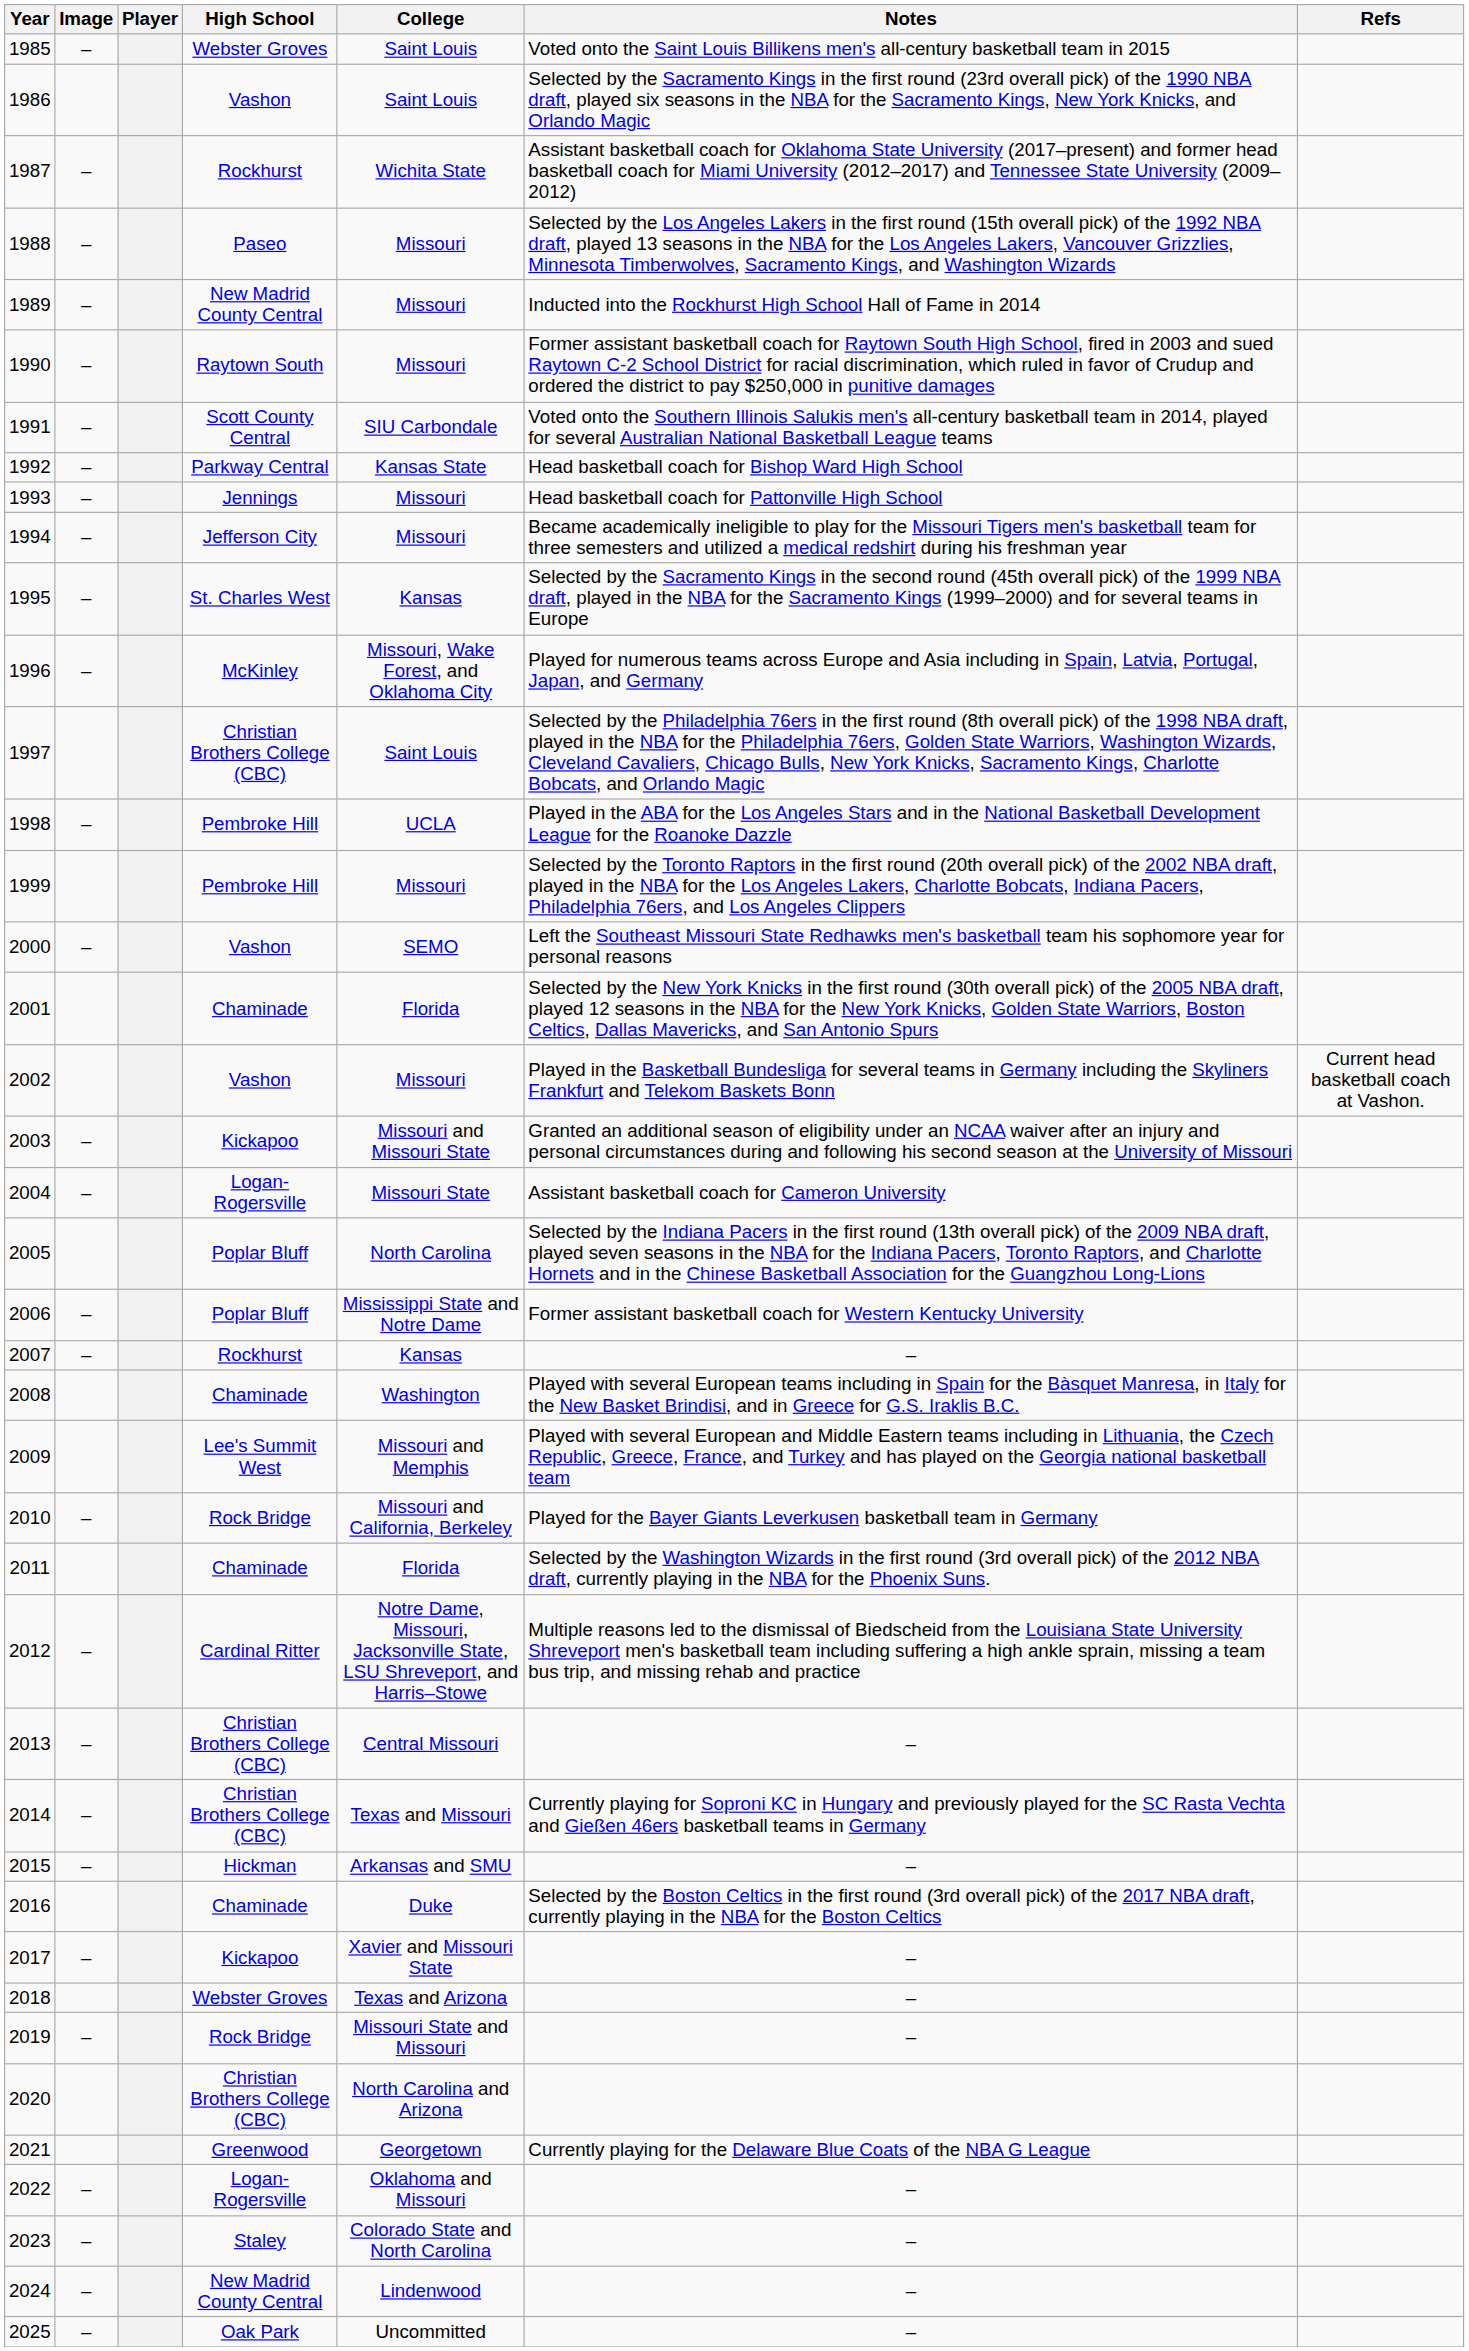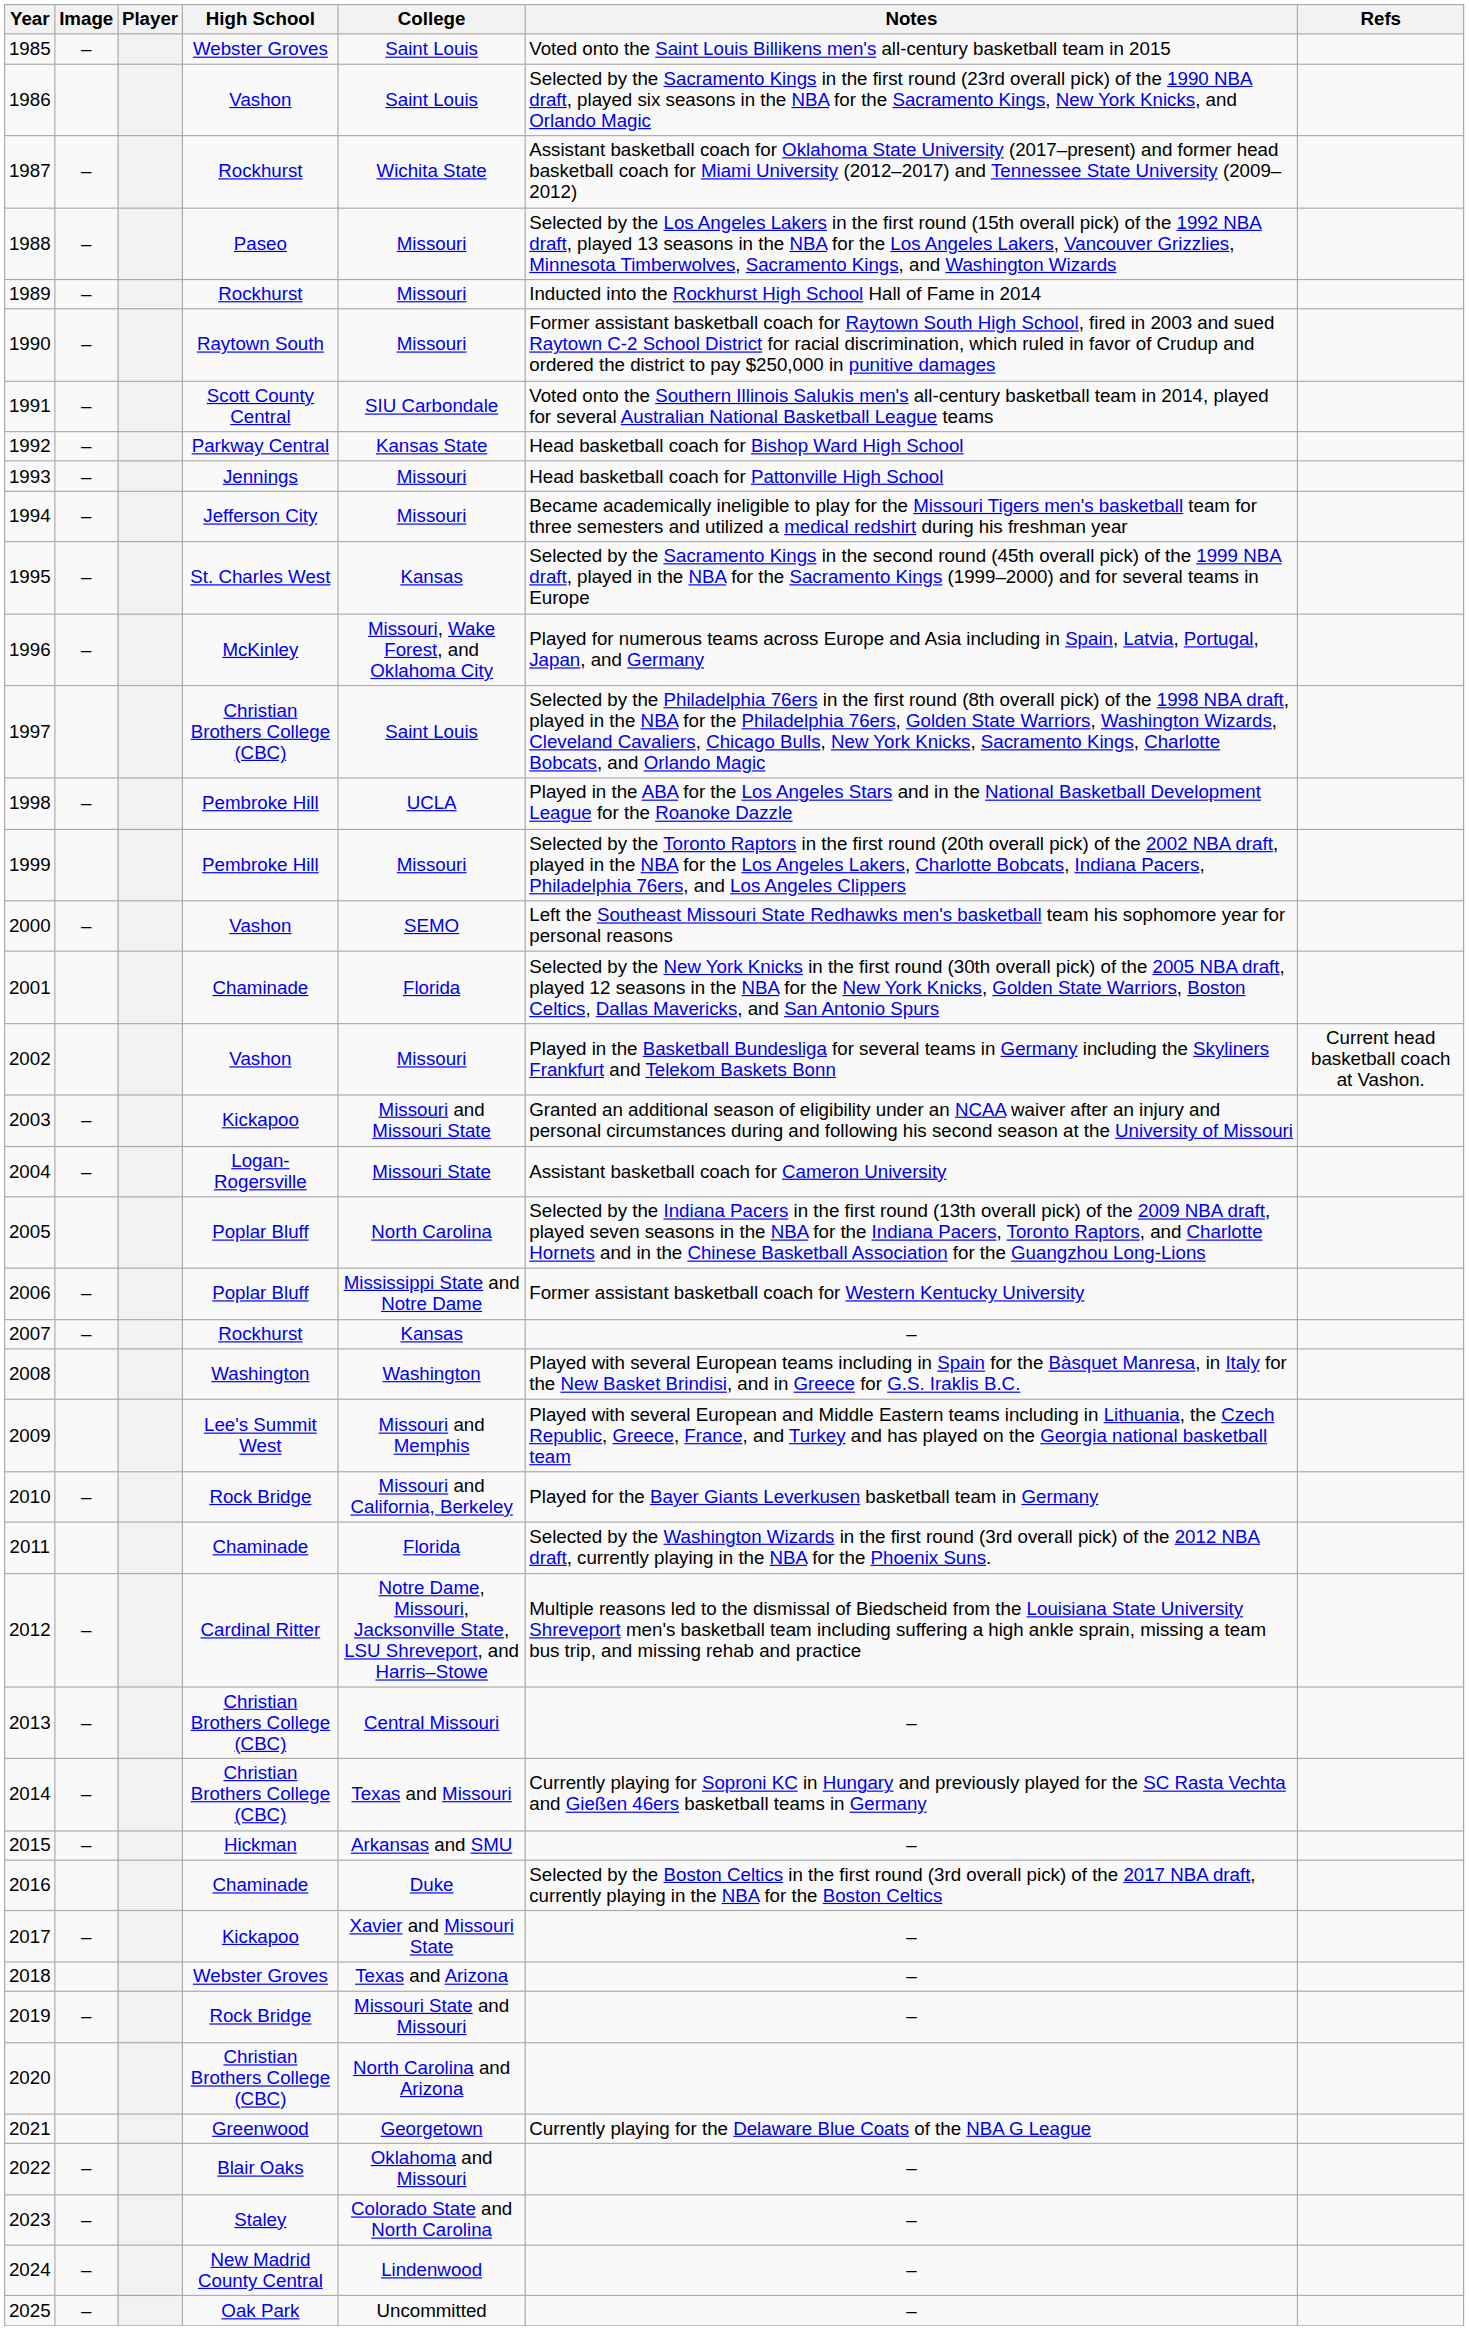1989 | High School: New Madrid County Central -> Rockhurst
2008 | High School: Chaminade -> Washington
2022 | High School: Logan-Rogersville -> Blair Oaks
